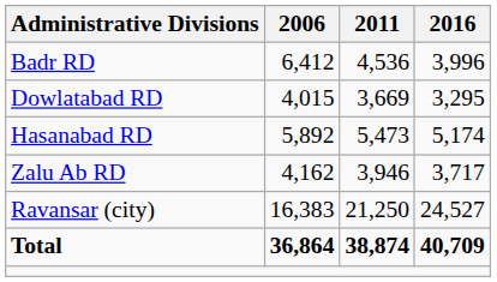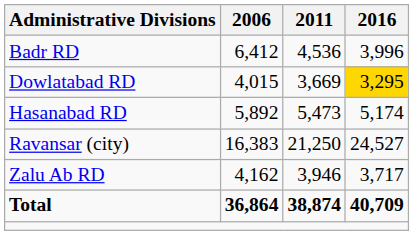Dowlatabad RD | 2016: no background -> gold background
rows swapped: Zalu Ab RD <-> Ravansar (city)
